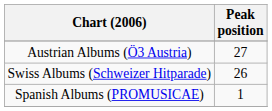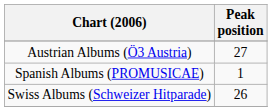rows swapped: Spanish Albums (PROMUSICAE) <-> Swiss Albums (Schweizer Hitparade)
